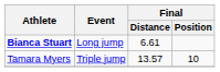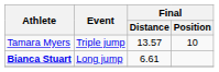rows swapped: Bianca Stuart <-> Tamara Myers
